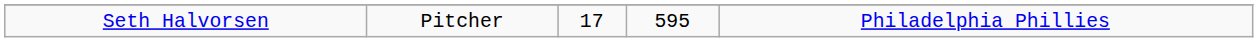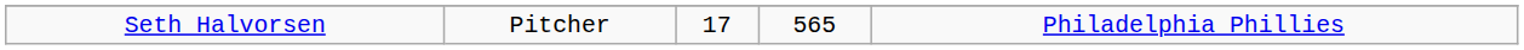Seth Halvorsen | column 4: 595 -> 565
